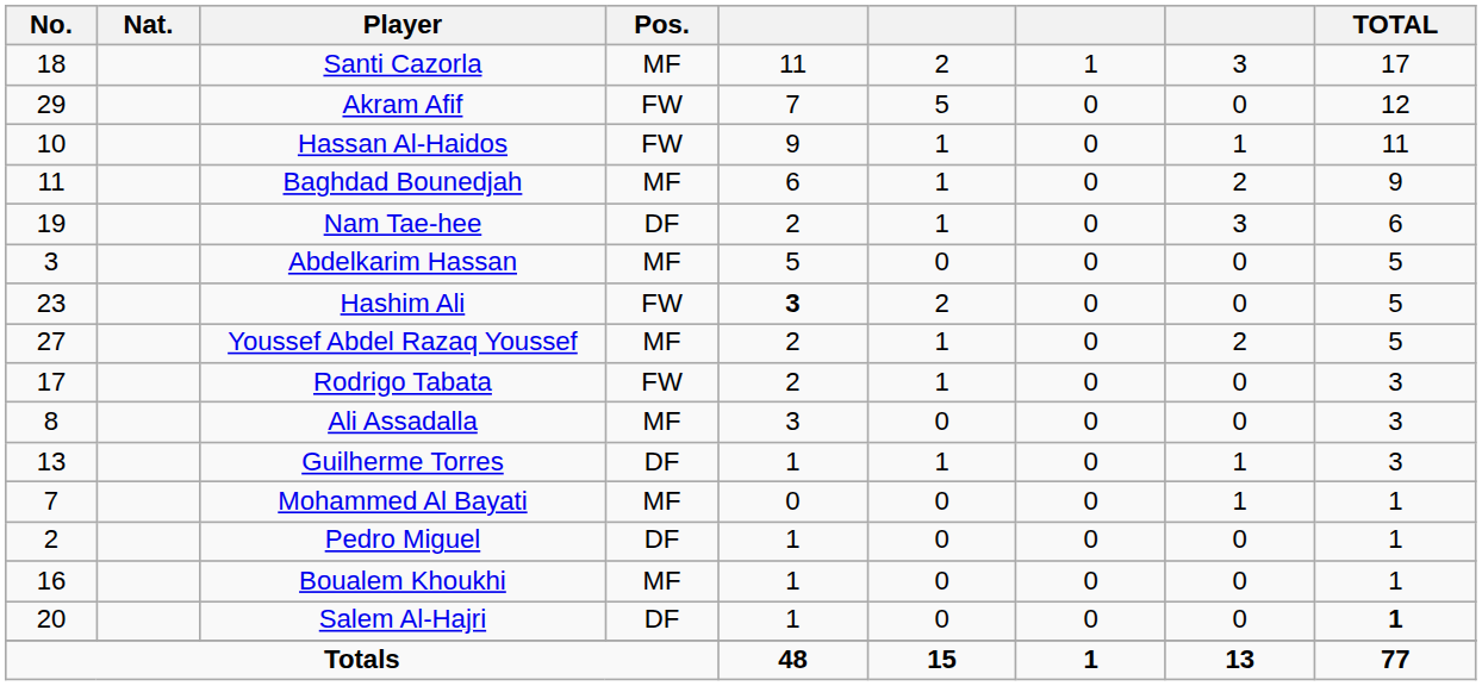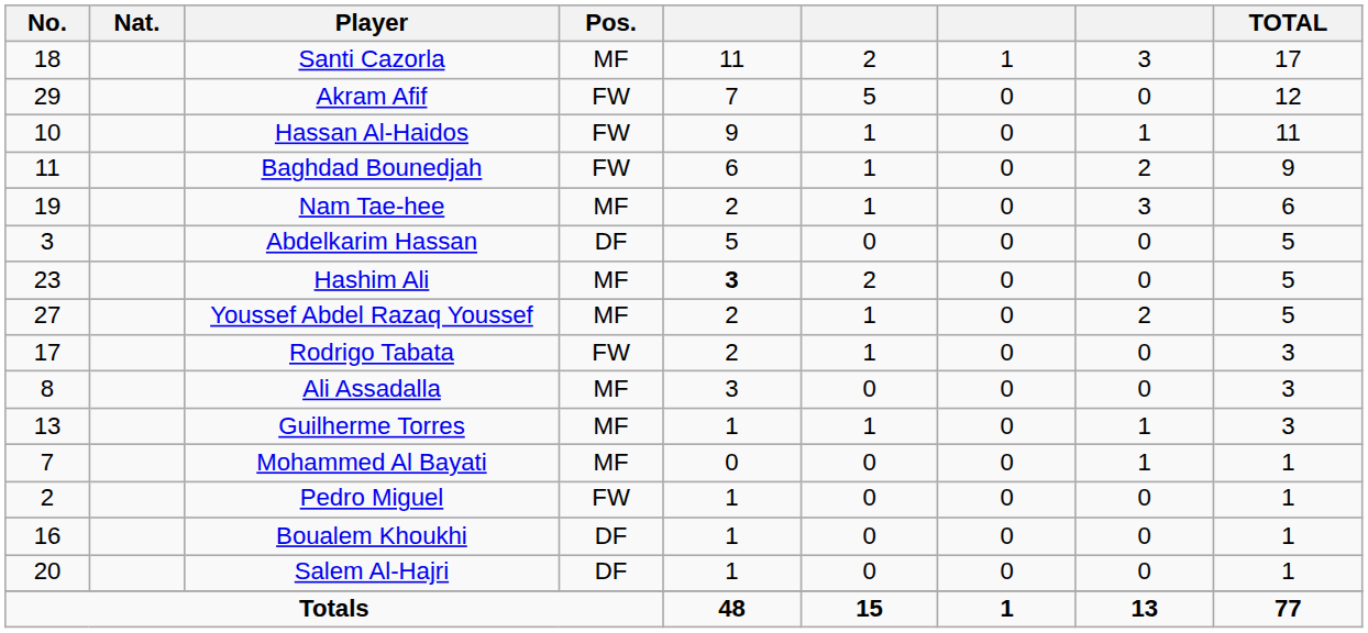Baghdad Bounedjah | Pos.: MF -> FW
Nam Tae-hee | Pos.: DF -> MF
Abdelkarim Hassan | Pos.: MF -> DF
Hashim Ali | Pos.: FW -> MF
Guilherme Torres | Pos.: DF -> MF
Pedro Miguel | Pos.: DF -> FW
Boualem Khoukhi | Pos.: MF -> DF
Salem Al-Hajri | TOTAL: bold -> normal
